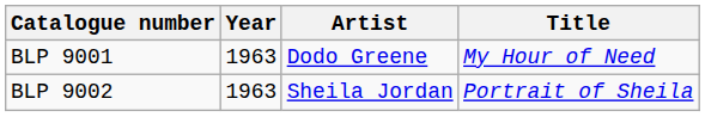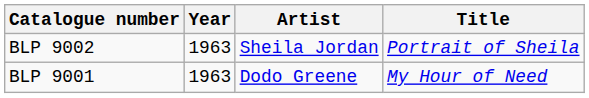rows swapped: BLP 9001 <-> BLP 9002
